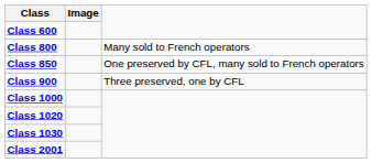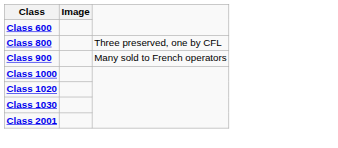Class 800 | column 3: Many sold to French operators -> Three preserved, one by CFL
- row: Class 850 | One preserved by CFL, many sold to French operators
Class 900 | column 3: Three preserved, one by CFL -> Many sold to French operators
